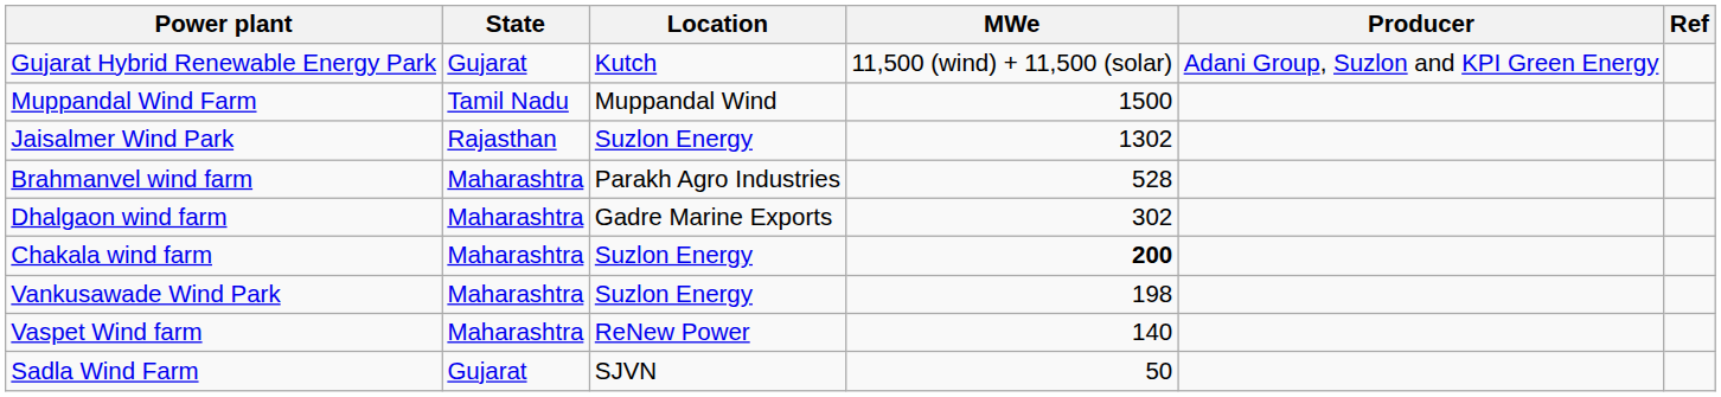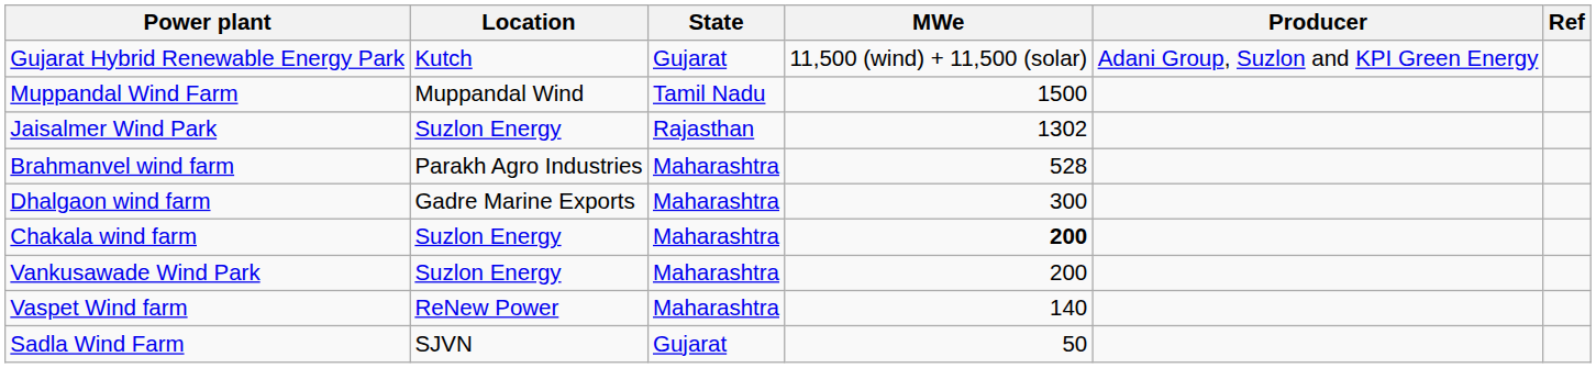columns swapped: Location <-> State
Dhalgaon wind farm | MWe: 302 -> 300
Vankusawade Wind Park | MWe: 198 -> 200
